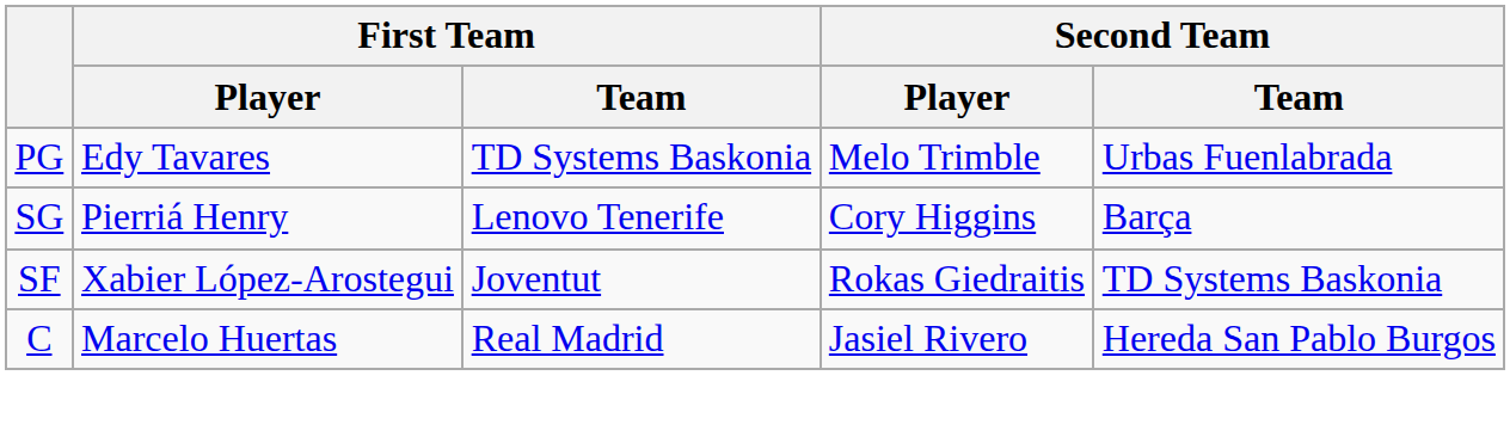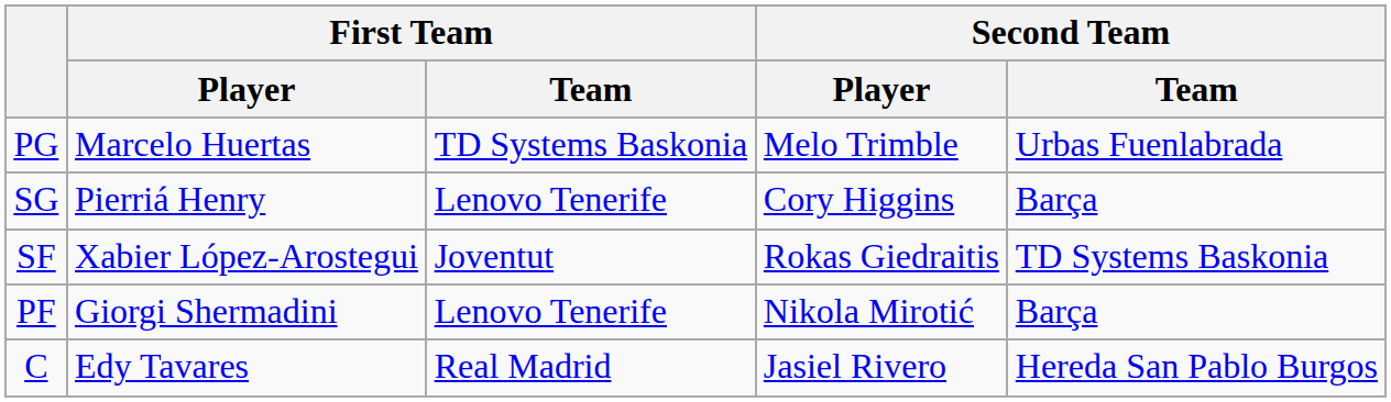PG | First Team / Player: Edy Tavares -> Marcelo Huertas
+ row: PF | Giorgi Shermadini | Lenovo Tenerife | Nikola Mirotić | Barça
C | First Team / Player: Marcelo Huertas -> Edy Tavares
